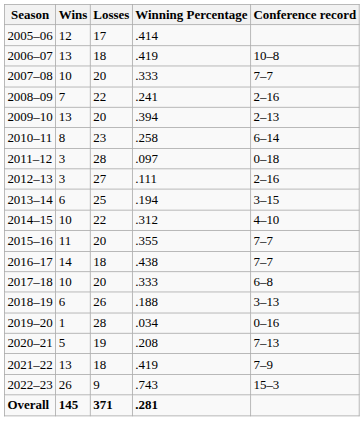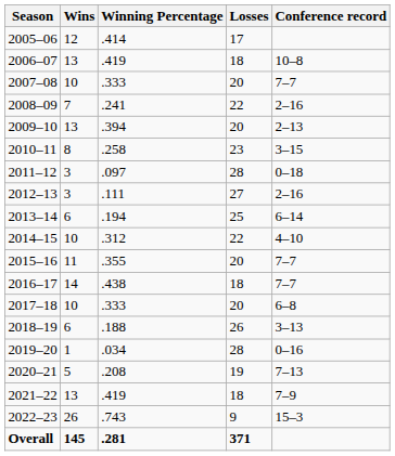columns swapped: Losses <-> Winning Percentage
2010–11 | Conference record: 6–14 -> 3–15
2013–14 | Conference record: 3–15 -> 6–14
